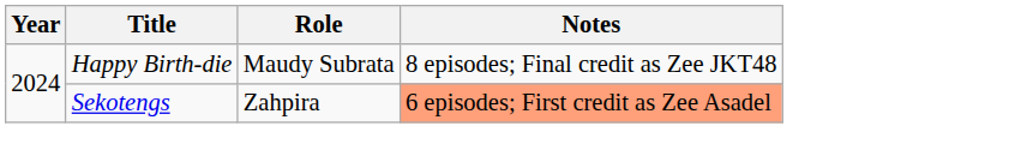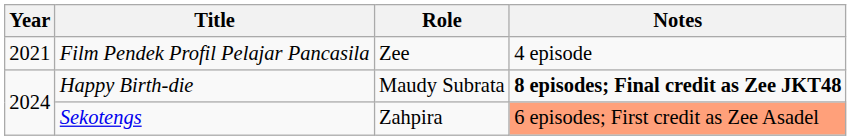+ row: 2021 | Film Pendek Profil Pelajar Pancasila | Zee | 4 episode
Happy Birth-die | Notes: normal -> bold
